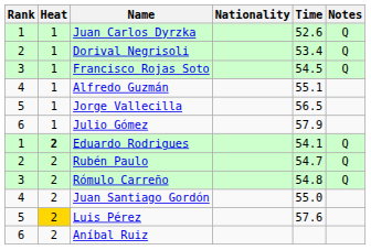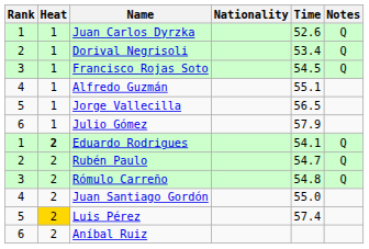Luis Pérez | Time: 57.6 -> 57.4
